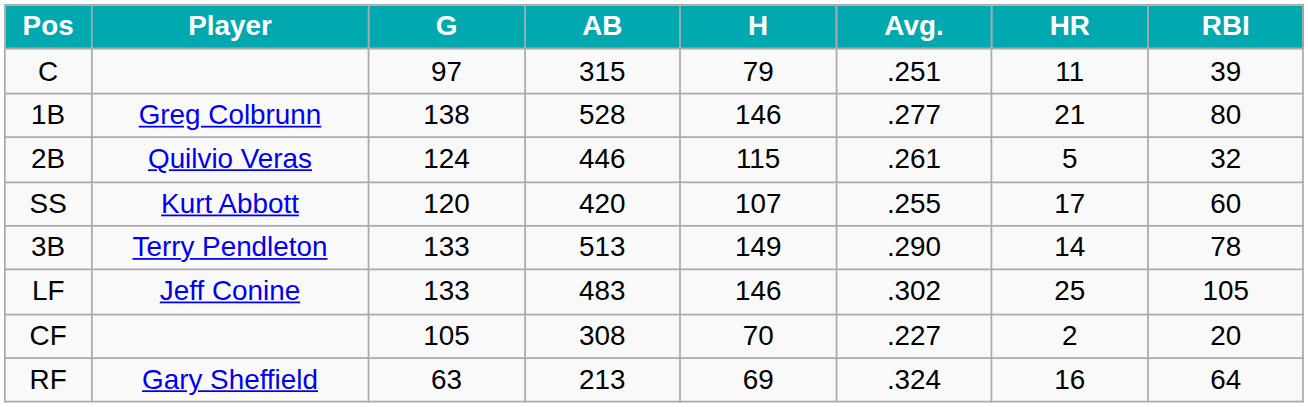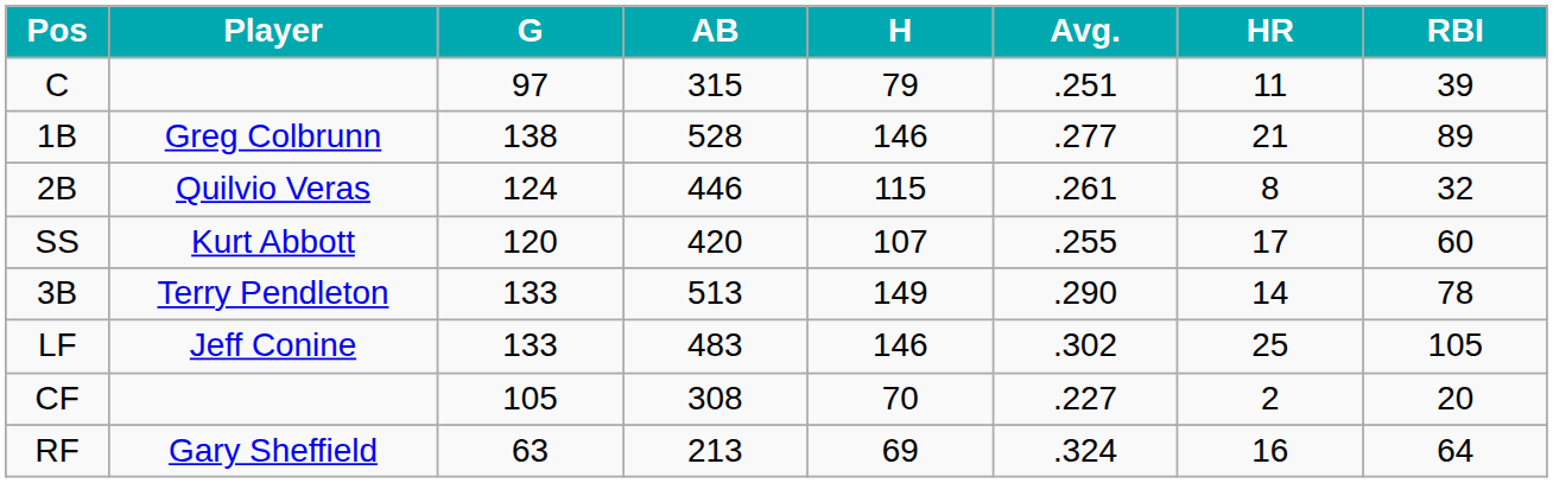1B | RBI: 80 -> 89
2B | HR: 5 -> 8
